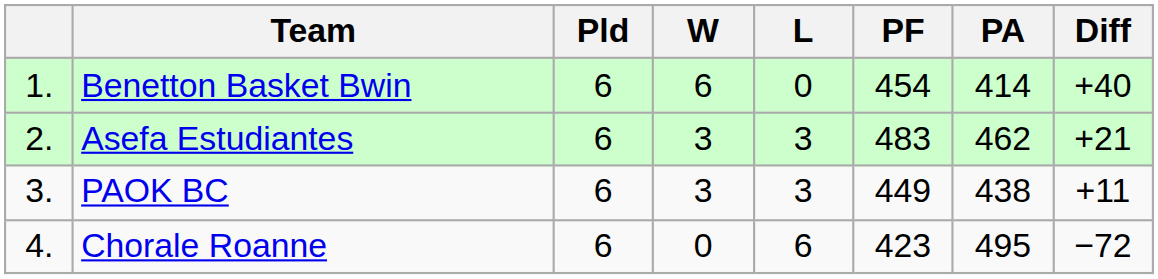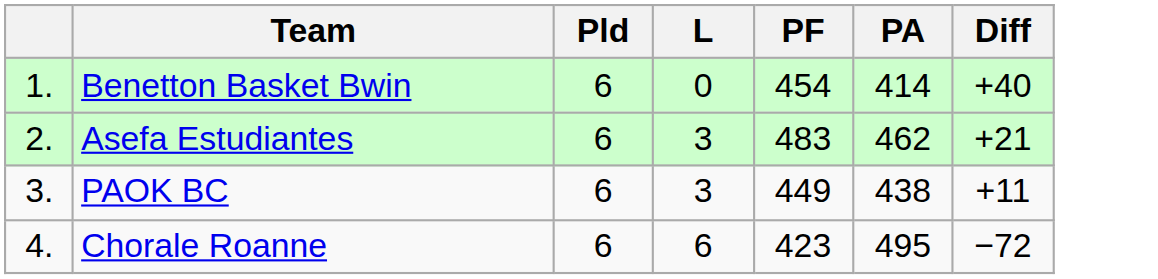- column: W | 6 | 3 | 3 | 0
